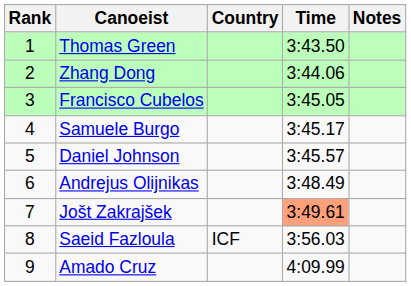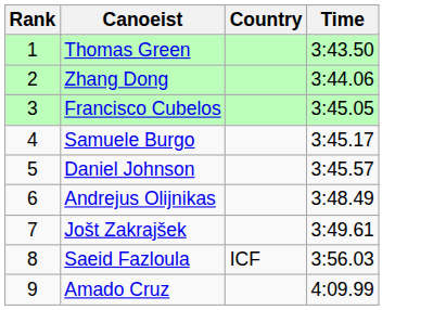- column: Notes
Jošt Zakrajšek | Time: lightsalmon background -> no background
